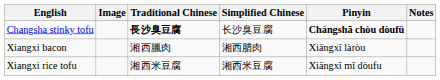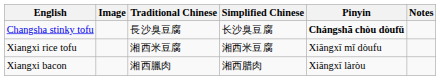Changsha stinky tofu | Traditional Chinese: bold -> normal
rows swapped: Xiangxi bacon <-> Xiangxi rice tofu
